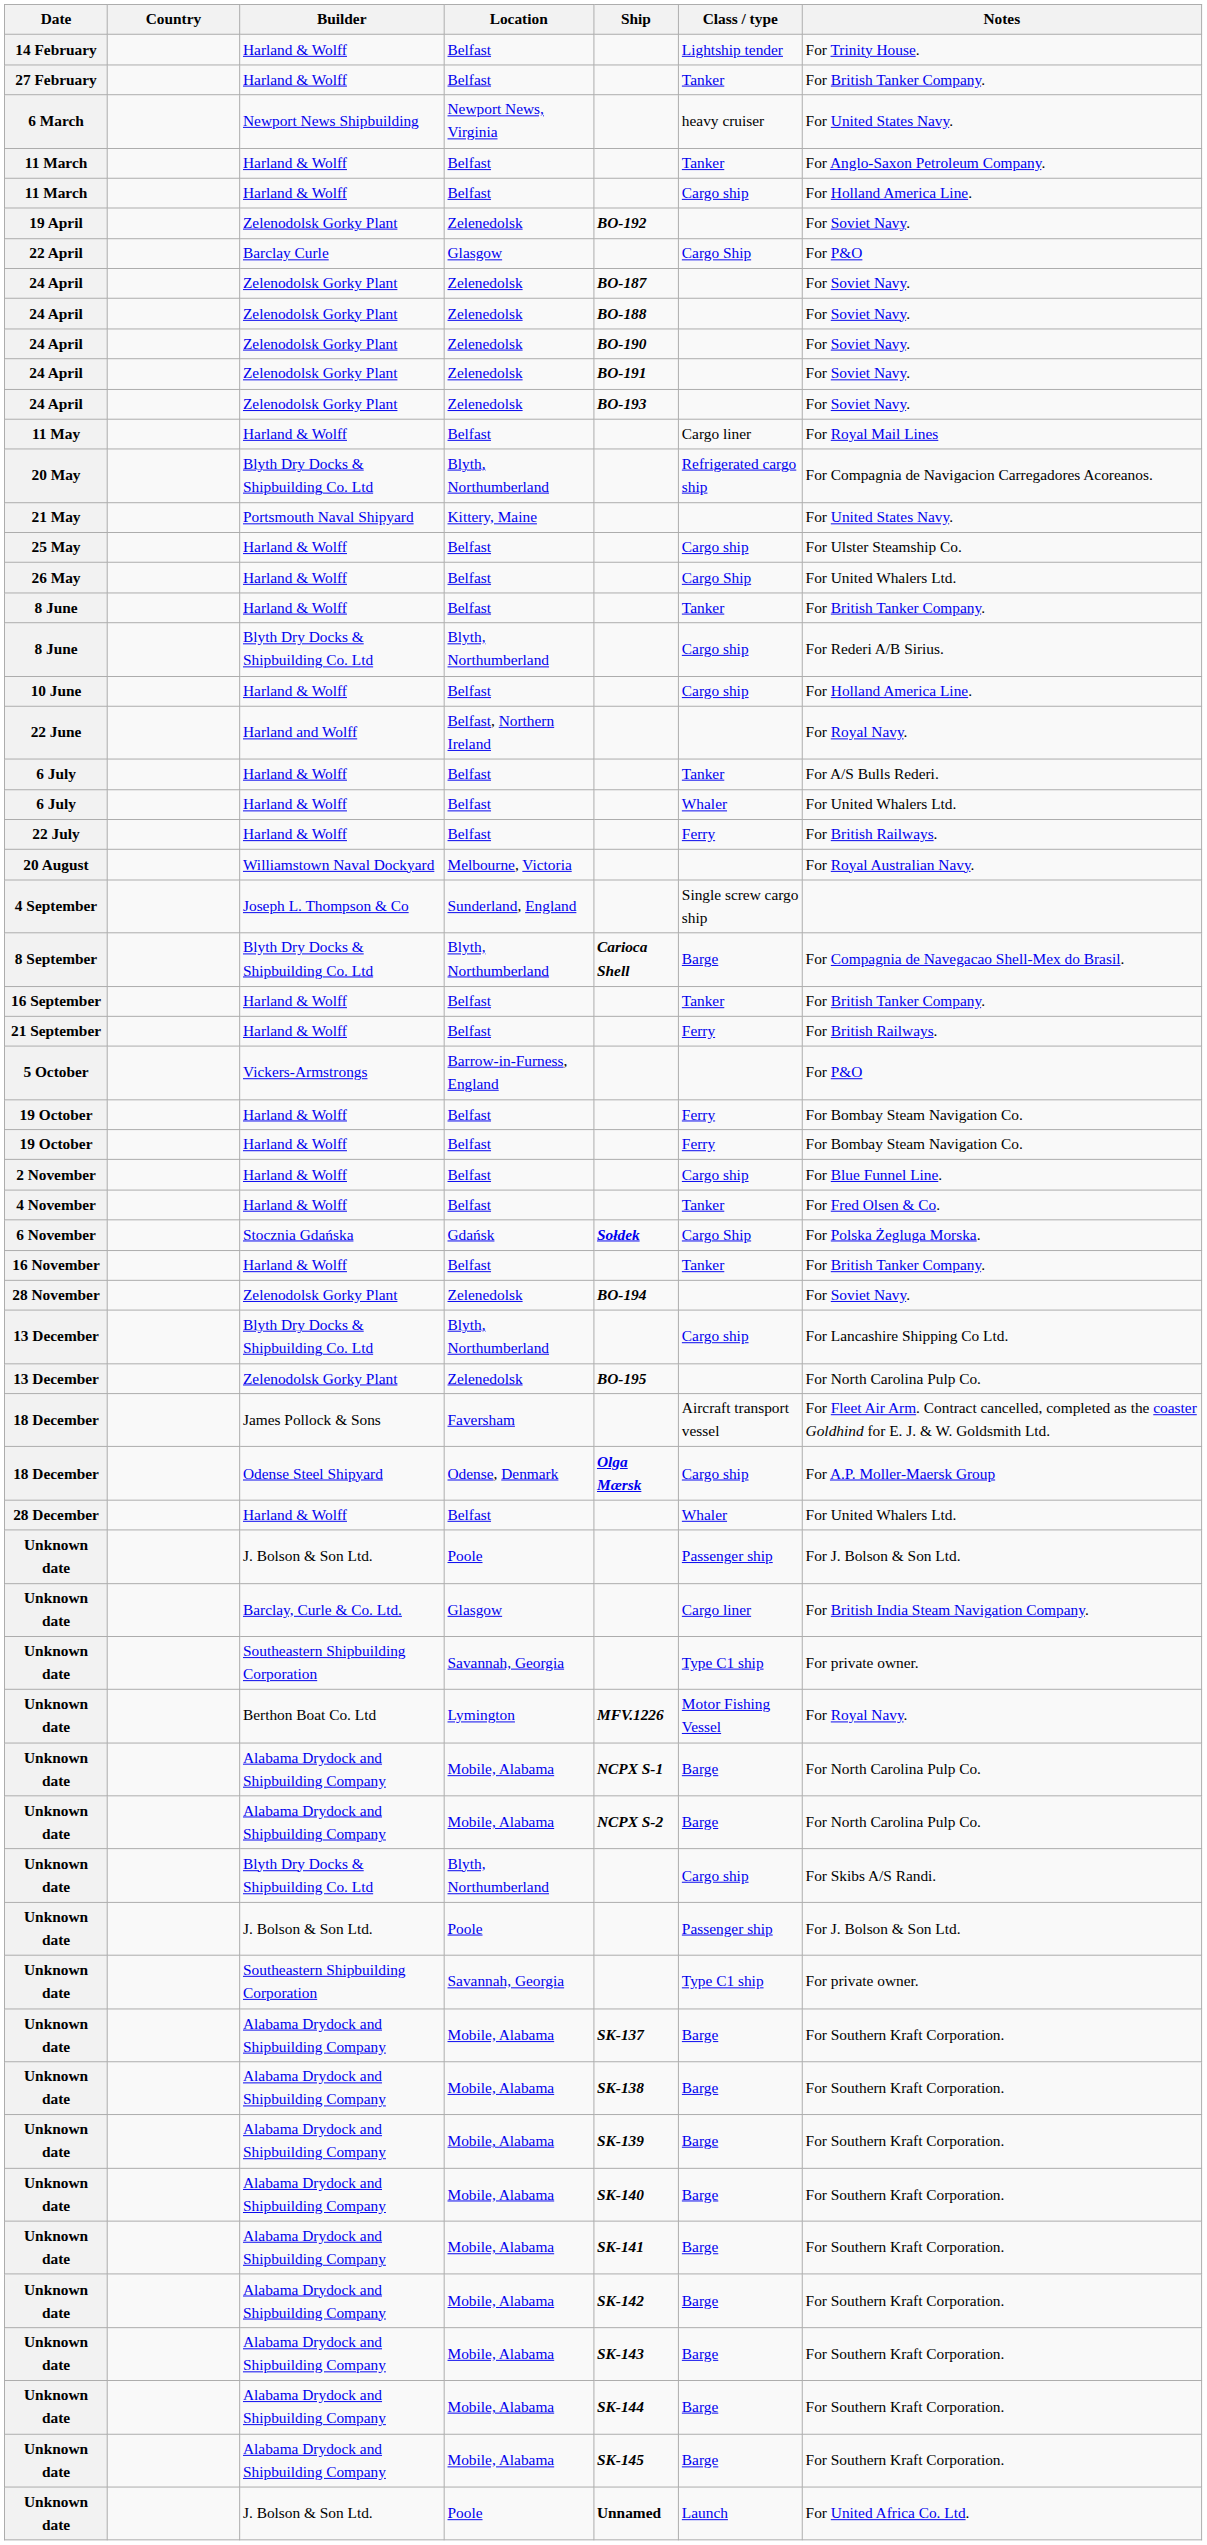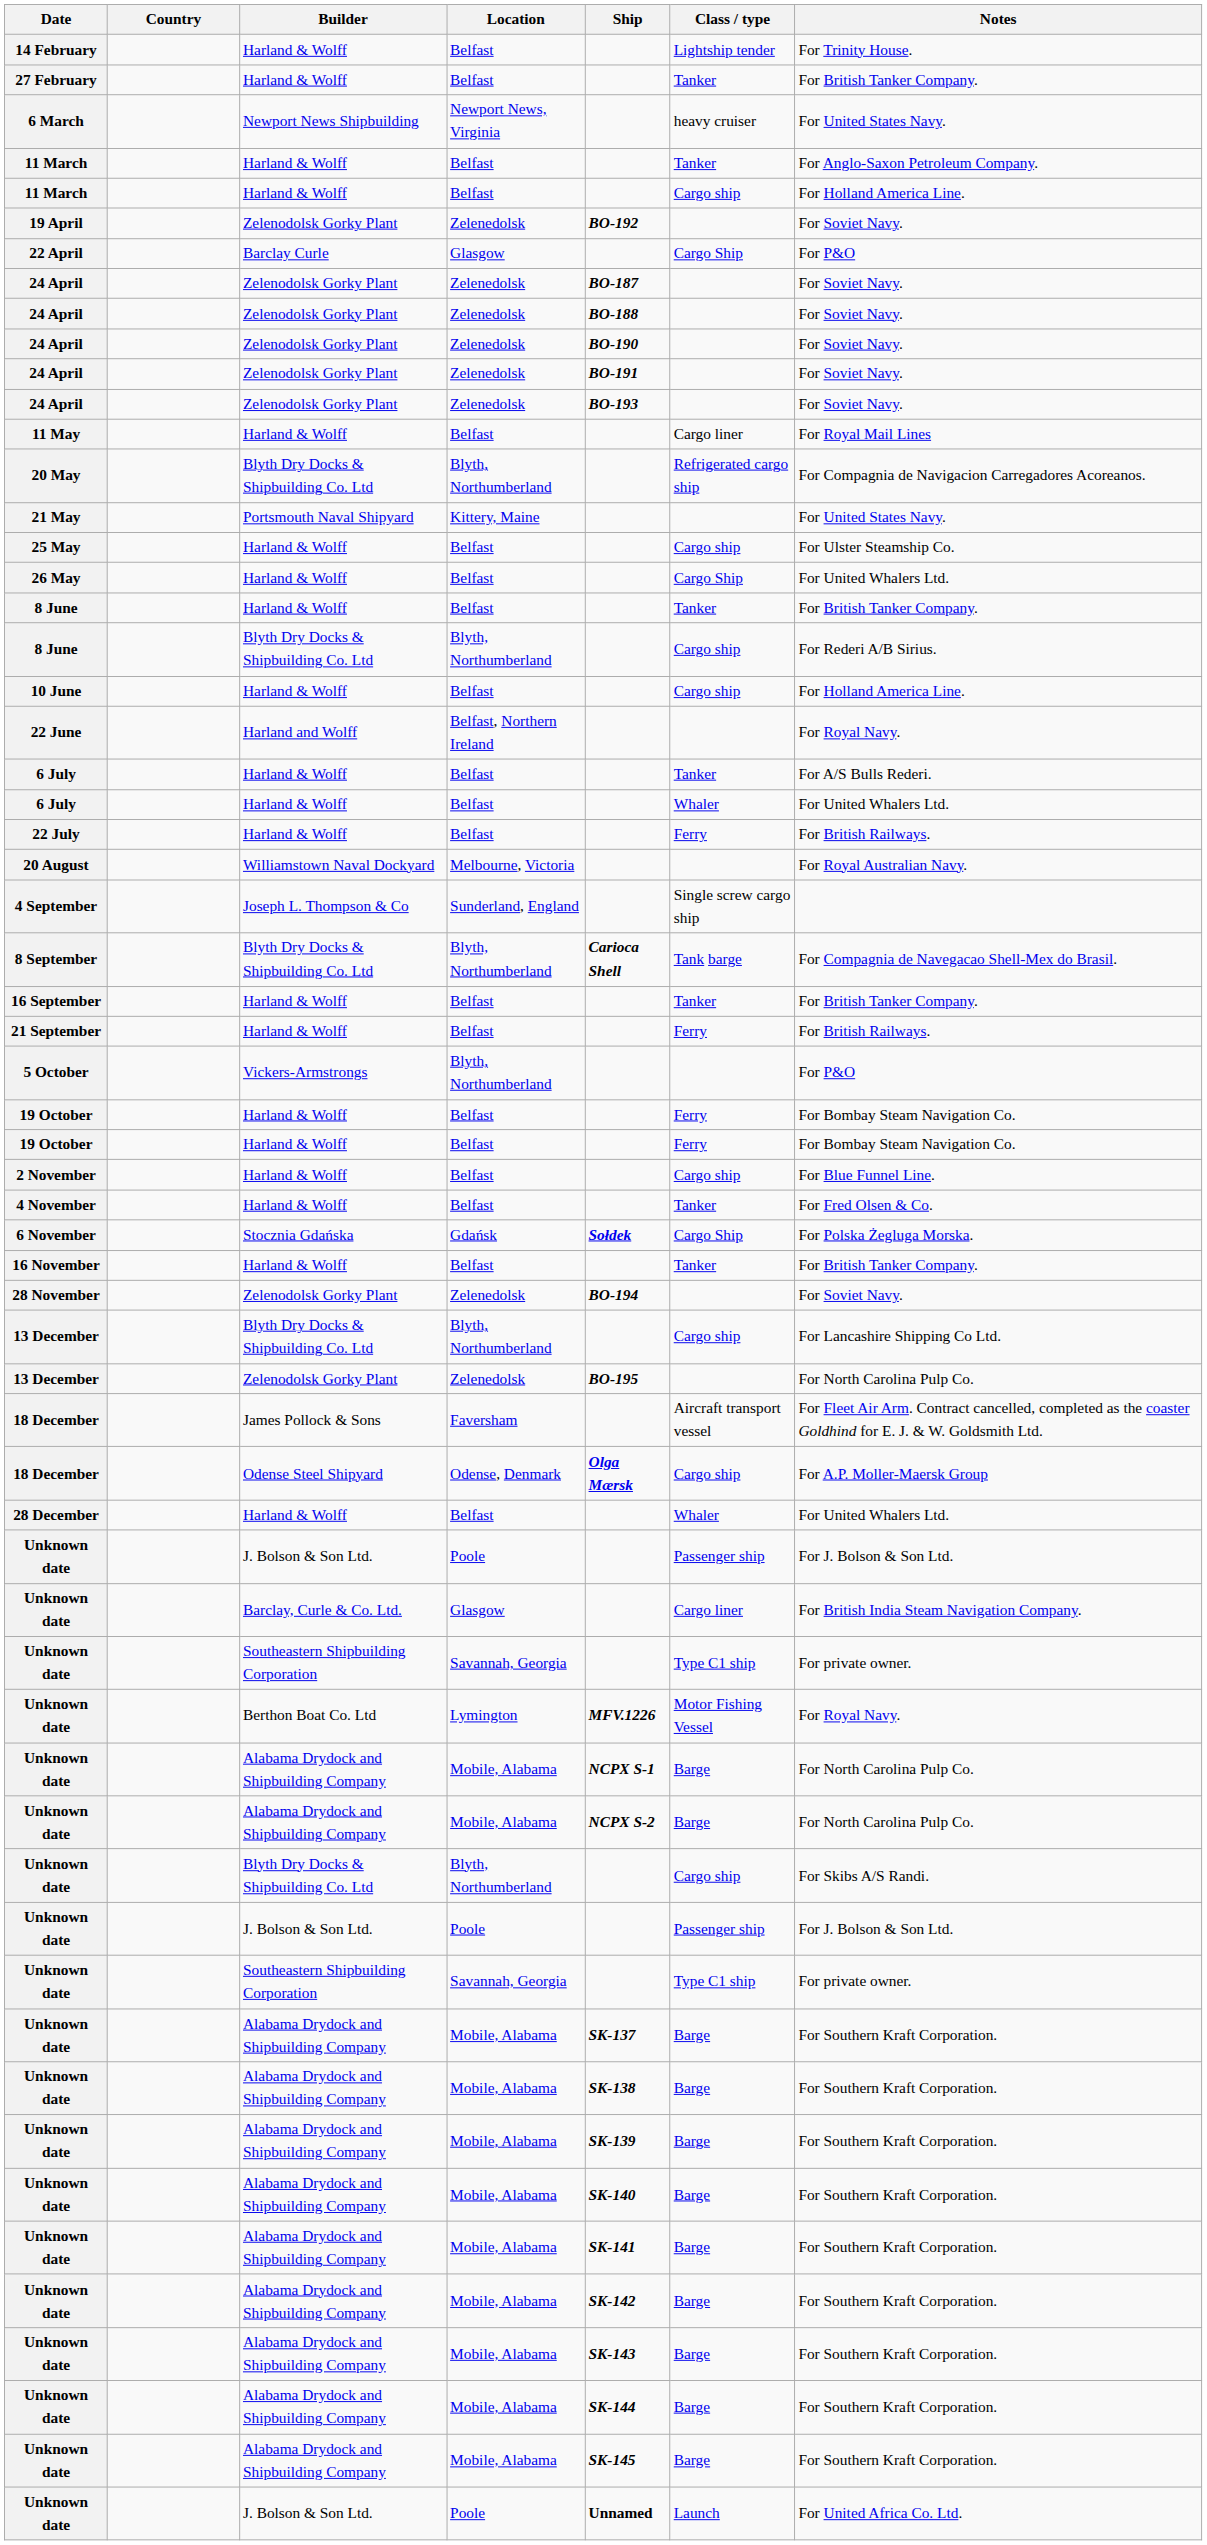8 September | Class / type: Barge -> Tank barge
5 October | Location: Barrow-in-Furness, England -> Blyth, Northumberland
